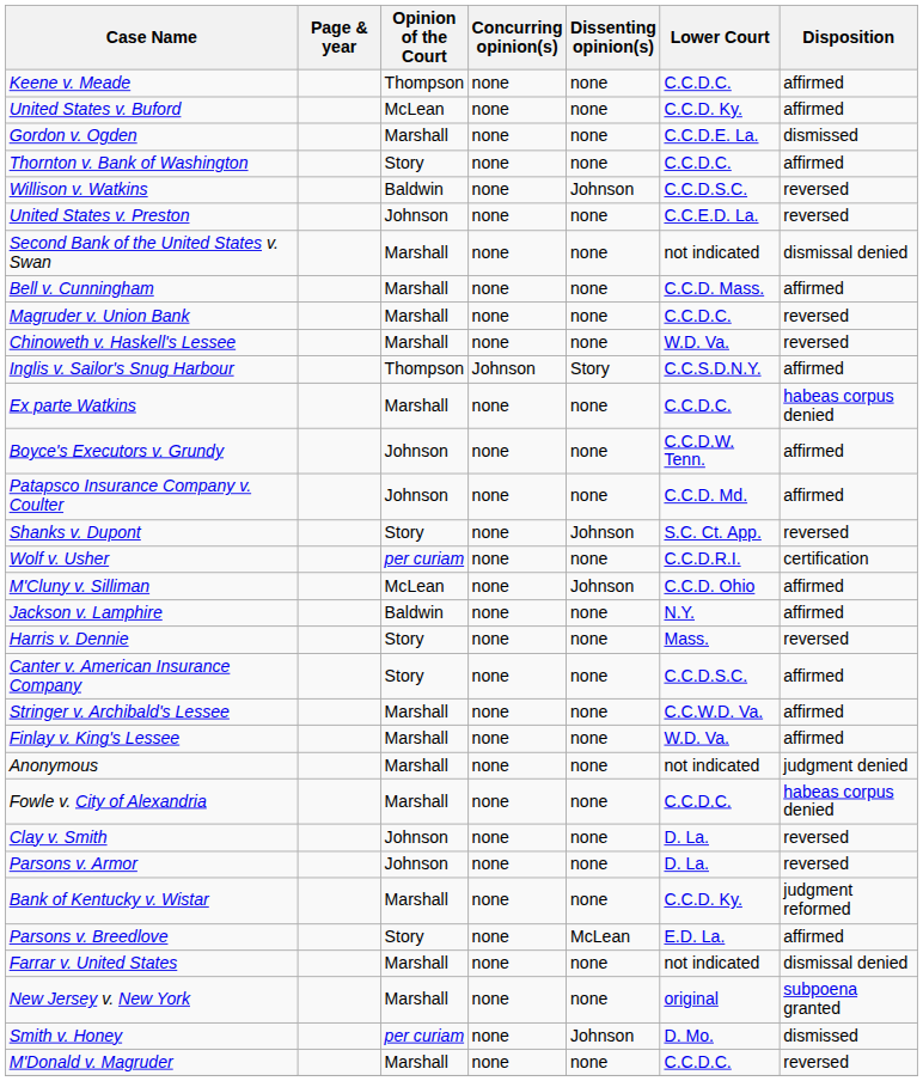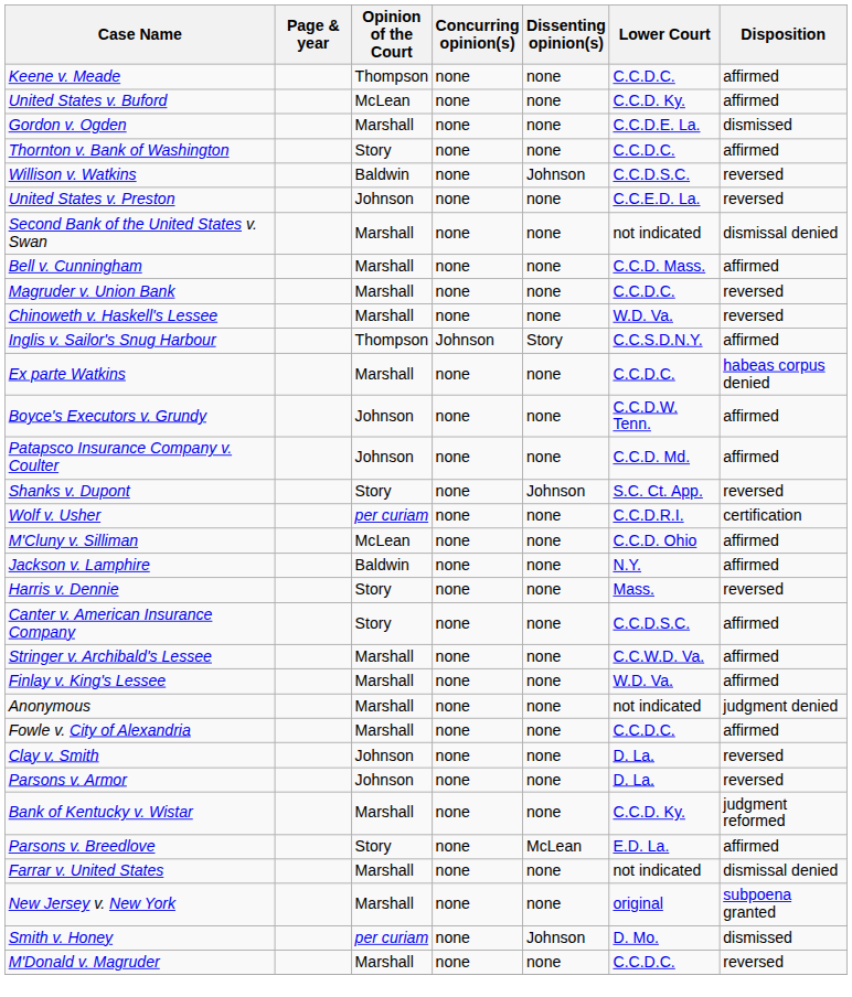M'Cluny v. Silliman | Dissenting opinion(s): Johnson -> none
Fowle v. City of Alexandria | Disposition: habeas corpus denied -> affirmed
